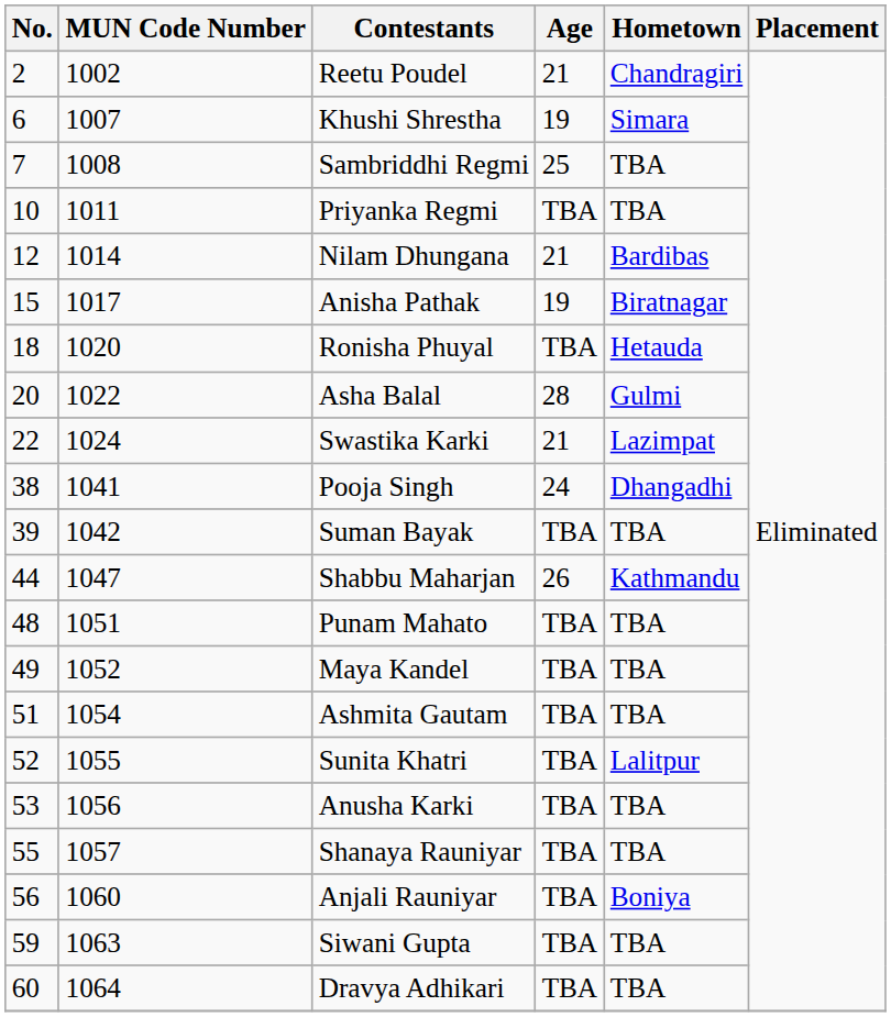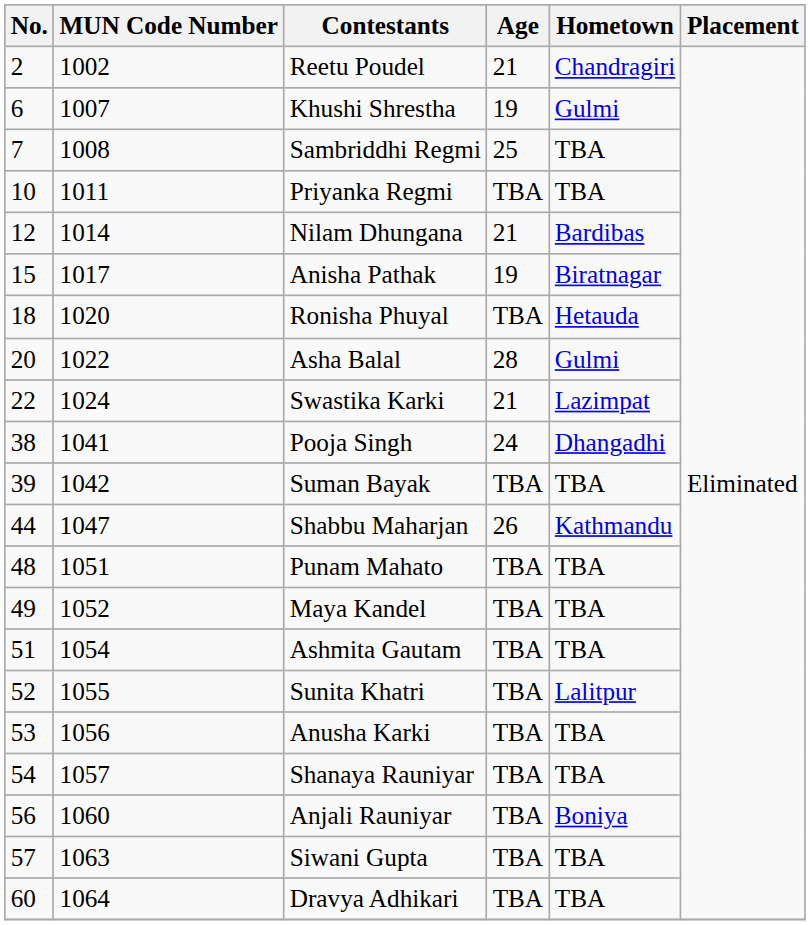Khushi Shrestha | Hometown: Simara -> Gulmi
Shanaya Rauniyar | No.: 55 -> 54
Siwani Gupta | No.: 59 -> 57
